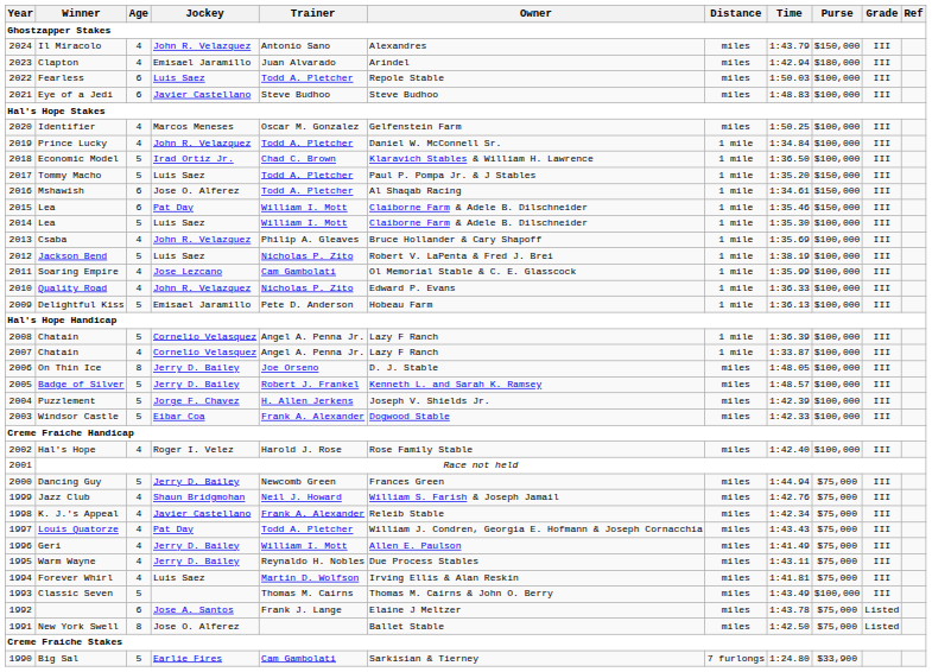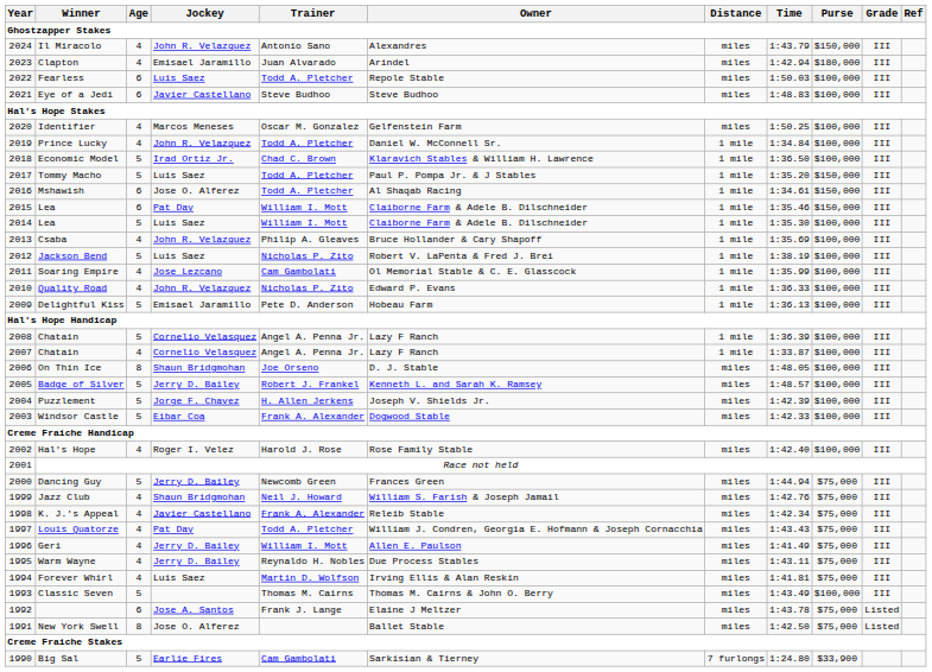On Thin Ice | Jockey: Jerry D. Bailey -> Shaun Bridgmohan
